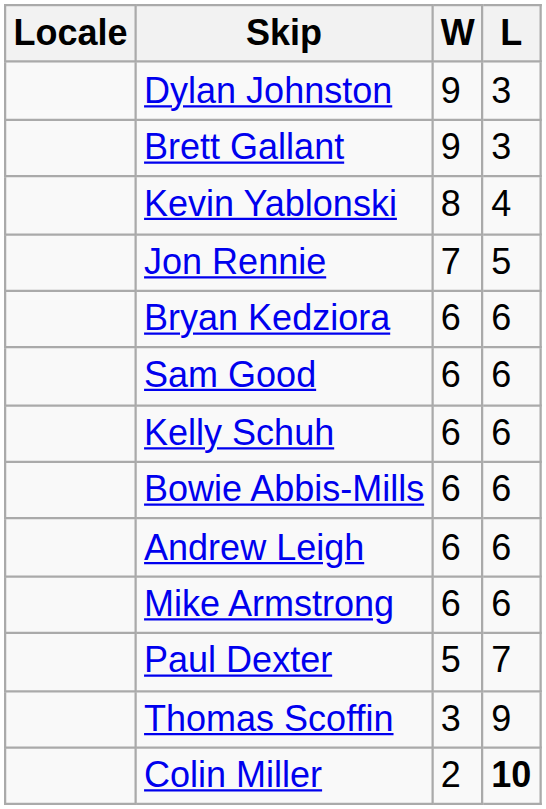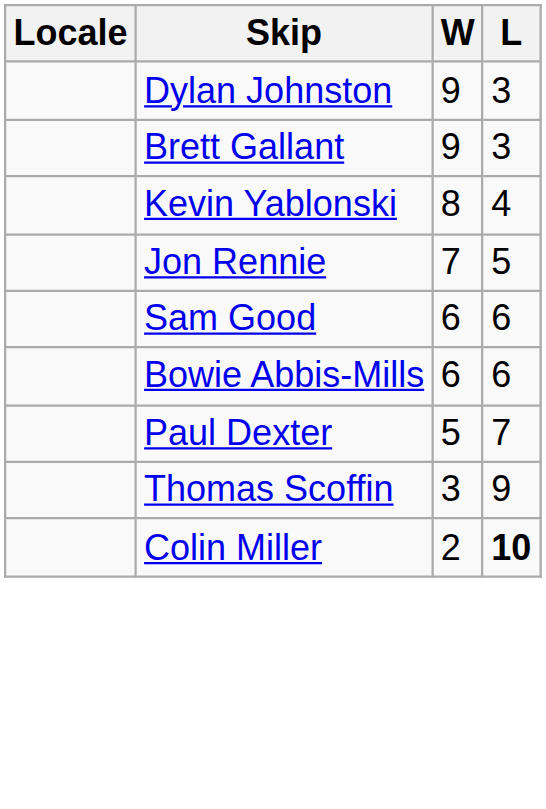- row: Bryan Kedziora | 6 | 6
- row: Kelly Schuh | 6 | 6
- row: Andrew Leigh | 6 | 6
- row: Mike Armstrong | 6 | 6
